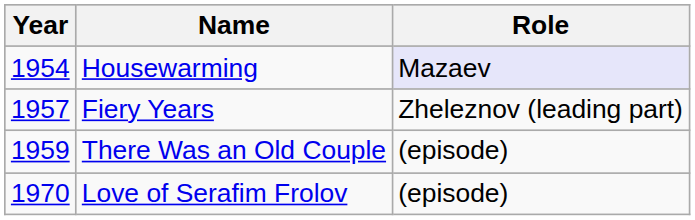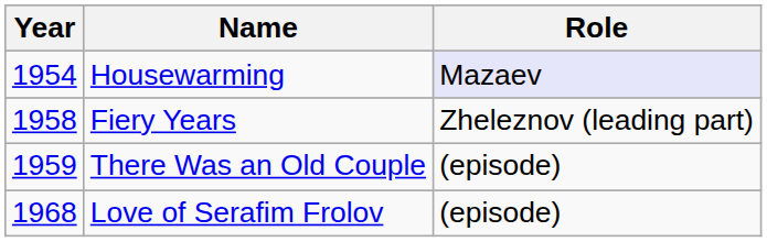Fiery Years | Year: 1957 -> 1958
Love of Serafim Frolov | Year: 1970 -> 1968
